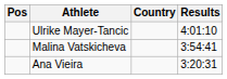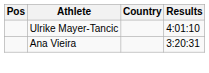- row: Malina Vatskicheva | 3:54:41
